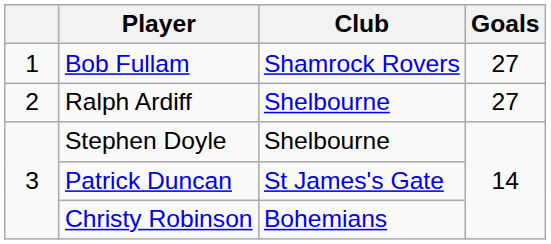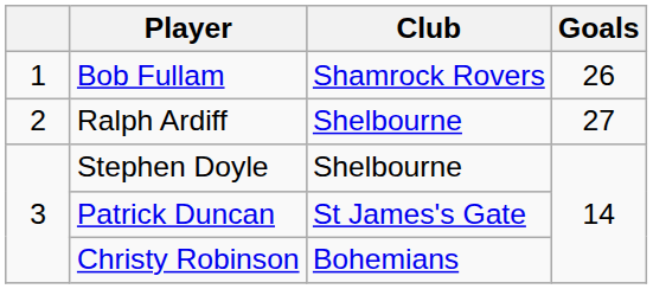Bob Fullam | Goals: 27 -> 26
